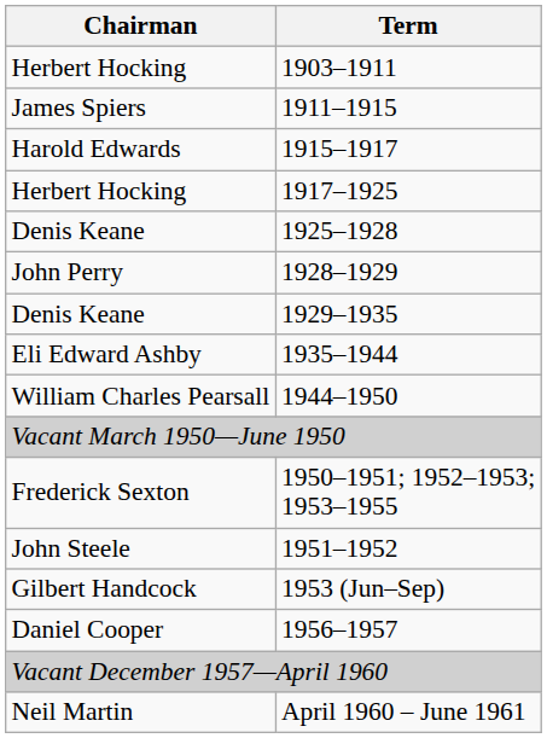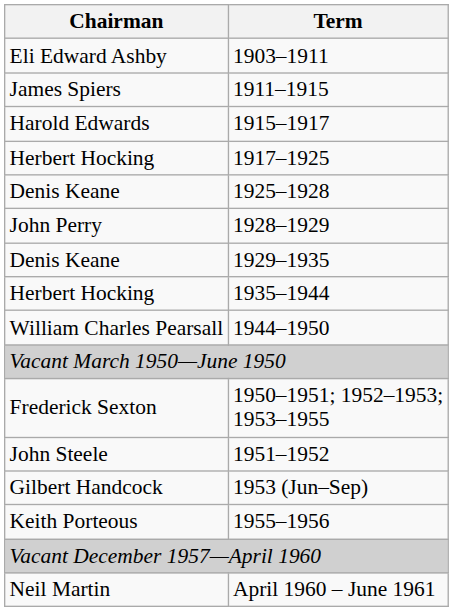1903–1911 | Chairman: Herbert Hocking -> Eli Edward Ashby
1935–1944 | Chairman: Eli Edward Ashby -> Herbert Hocking
+ row: Keith Porteous | 1955–1956
- row: Daniel Cooper | 1956–1957
